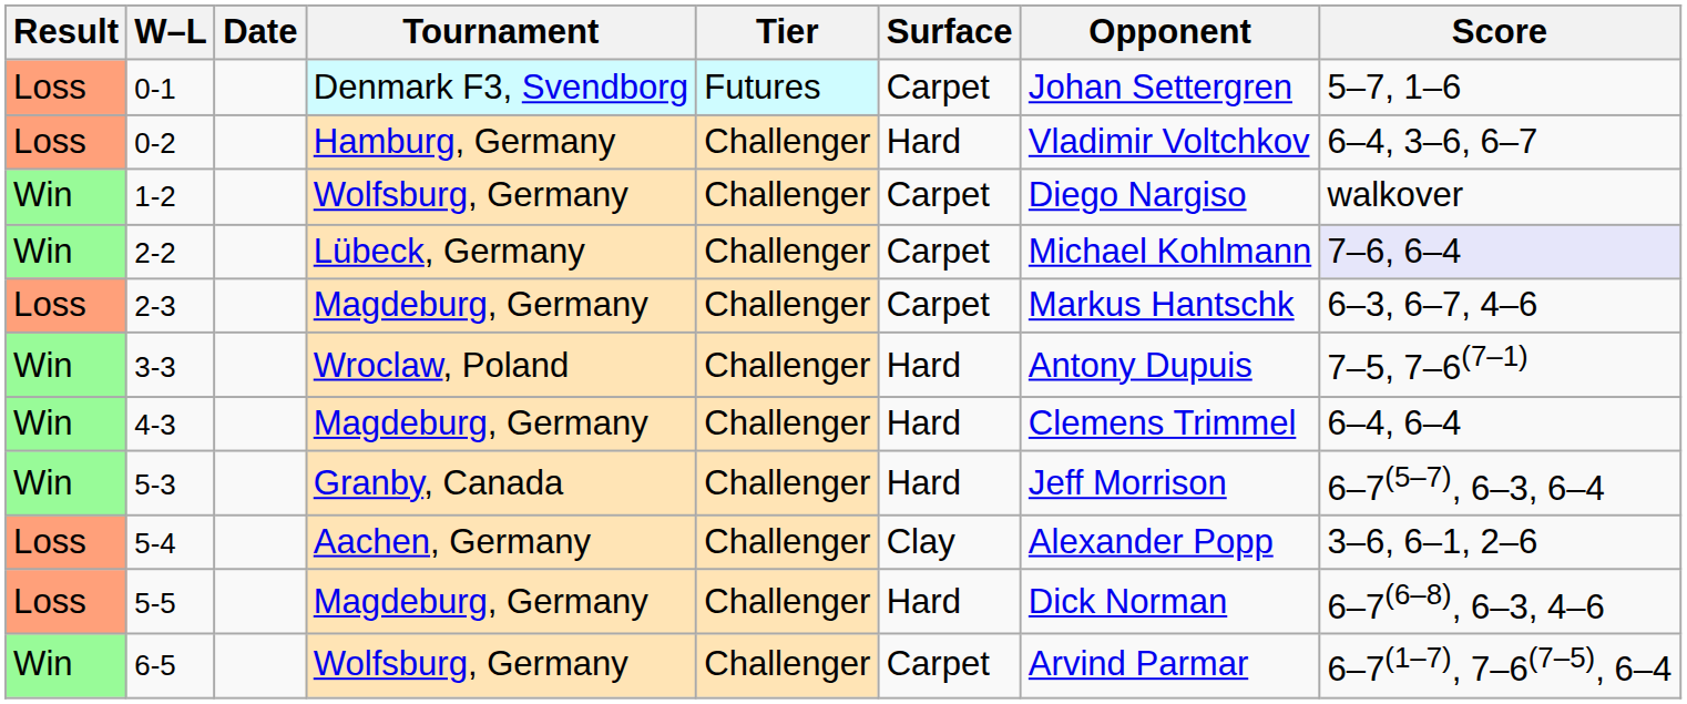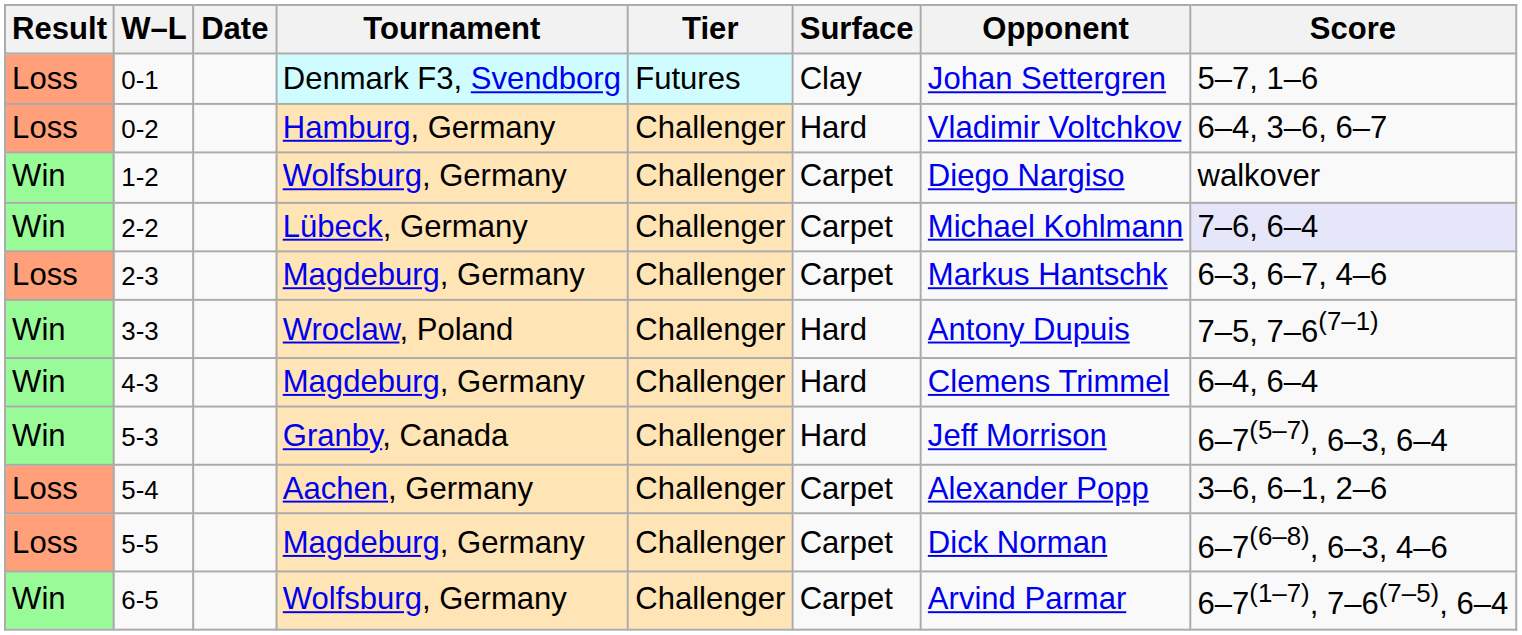0-1 | Surface: Carpet -> Clay
5-4 | Surface: Clay -> Carpet
5-5 | Surface: Hard -> Carpet
